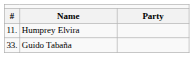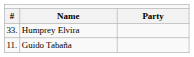Humprey Elvira | column 1: 11. -> 33.
Guido Tabaña | column 1: 33. -> 11.
